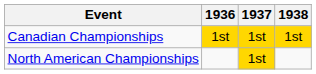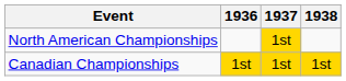rows swapped: North American Championships <-> Canadian Championships
